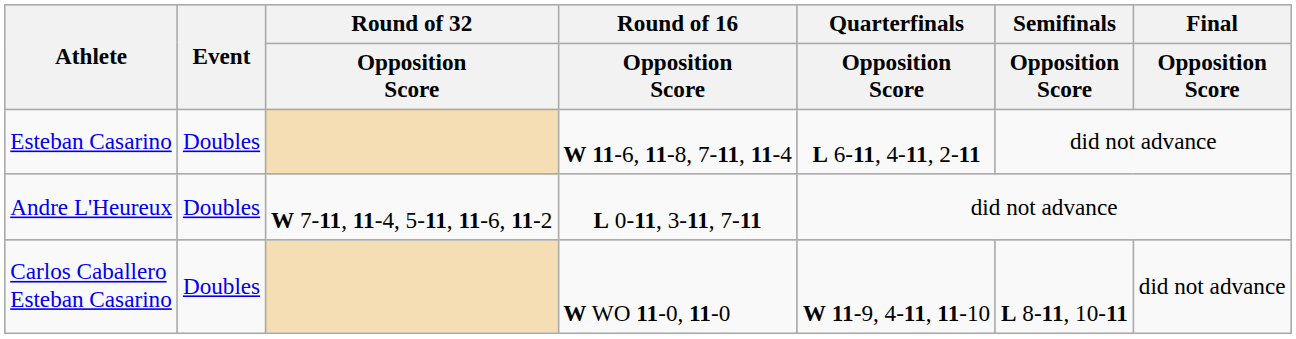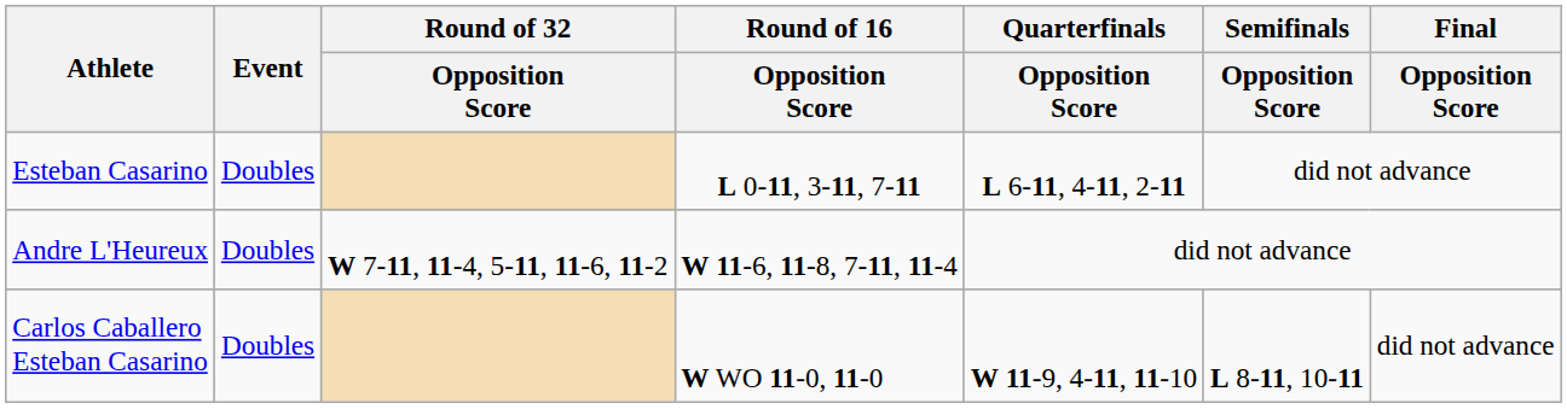Esteban Casarino | Round of 16 / Opposition Score: W 11-6, 11-8, 7-11, 11-4 -> L 0-11, 3-11, 7-11
Andre L'Heureux | Round of 16 / Opposition Score: L 0-11, 3-11, 7-11 -> W 11-6, 11-8, 7-11, 11-4
